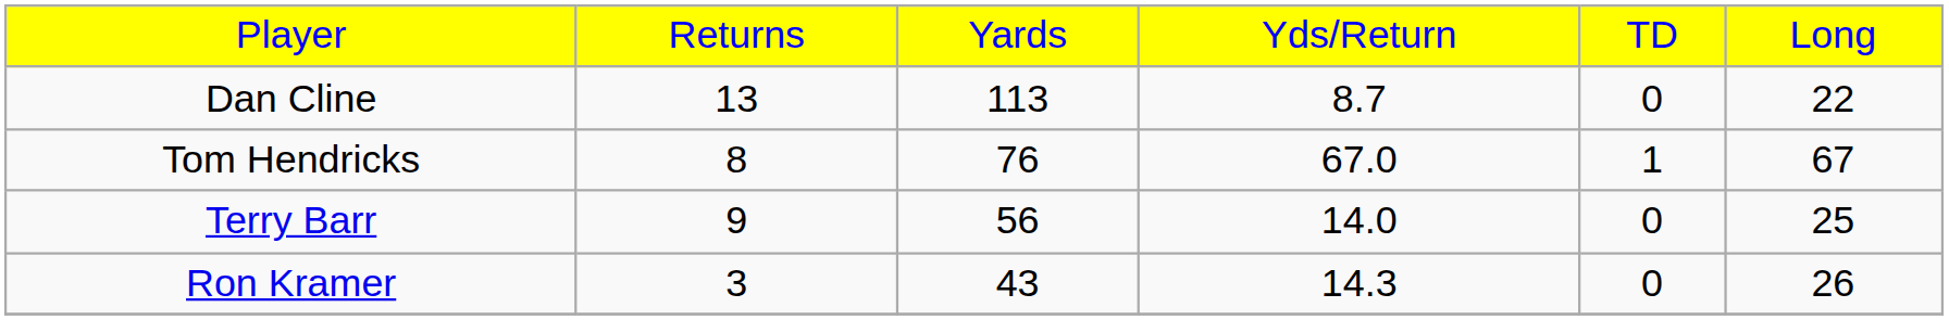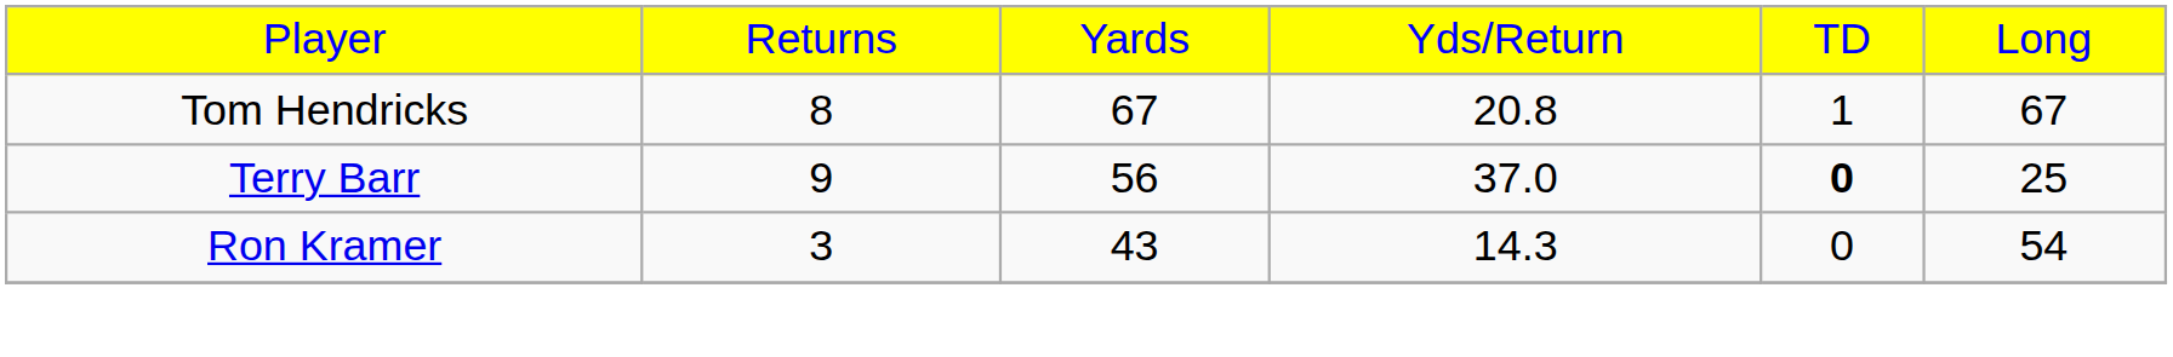- row: Dan Cline | 13 | 113 | 8.7 | 0 | 22
Tom Hendricks | column 3: 76 -> 67
Tom Hendricks | column 4: 67.0 -> 20.8
Terry Barr | column 4: 14.0 -> 37.0
Terry Barr | column 5: normal -> bold
Ron Kramer | column 6: 26 -> 54
